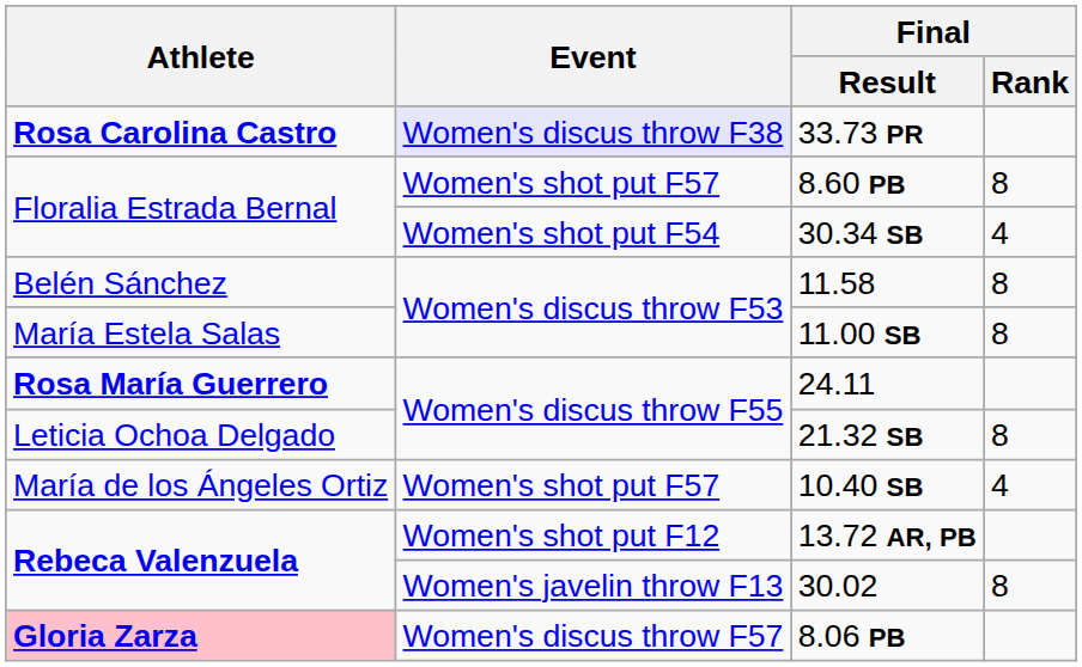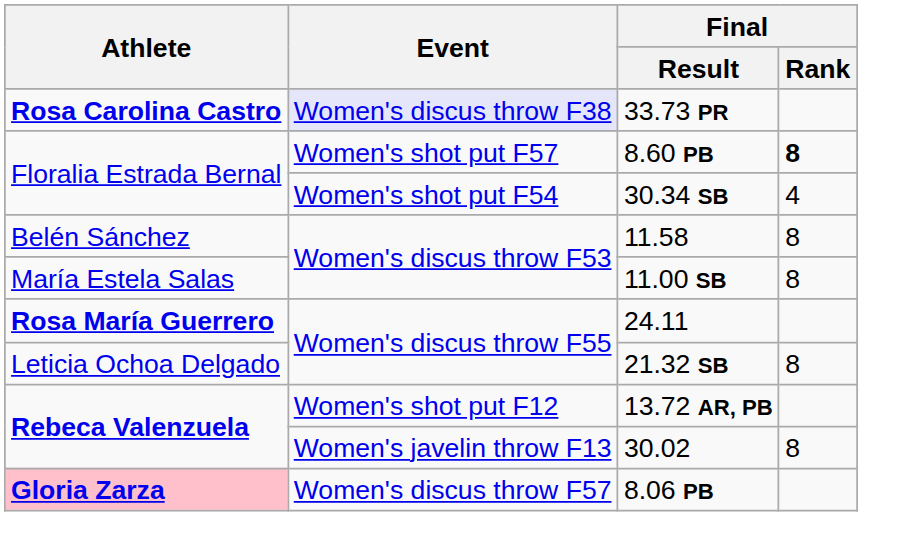8.60 PB | Final / Rank: normal -> bold
- row: María de los Ángeles Ortiz | Women's shot put F57 | 10.40 SB | 4
